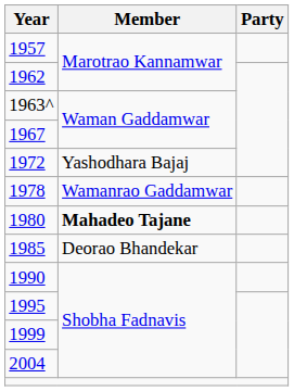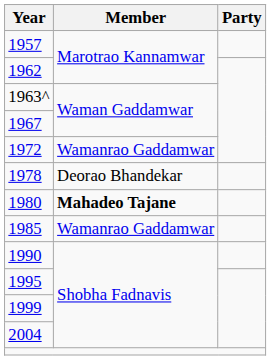1972 | Member: Yashodhara Bajaj -> Wamanrao Gaddamwar
1978 | Member: Wamanrao Gaddamwar -> Deorao Bhandekar
1985 | Member: Deorao Bhandekar -> Wamanrao Gaddamwar
